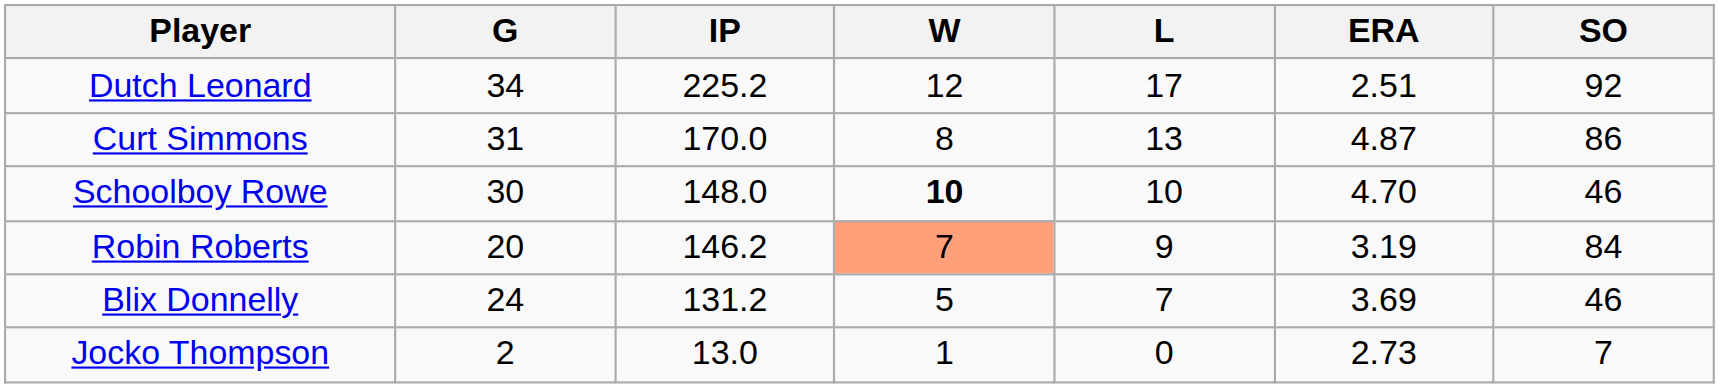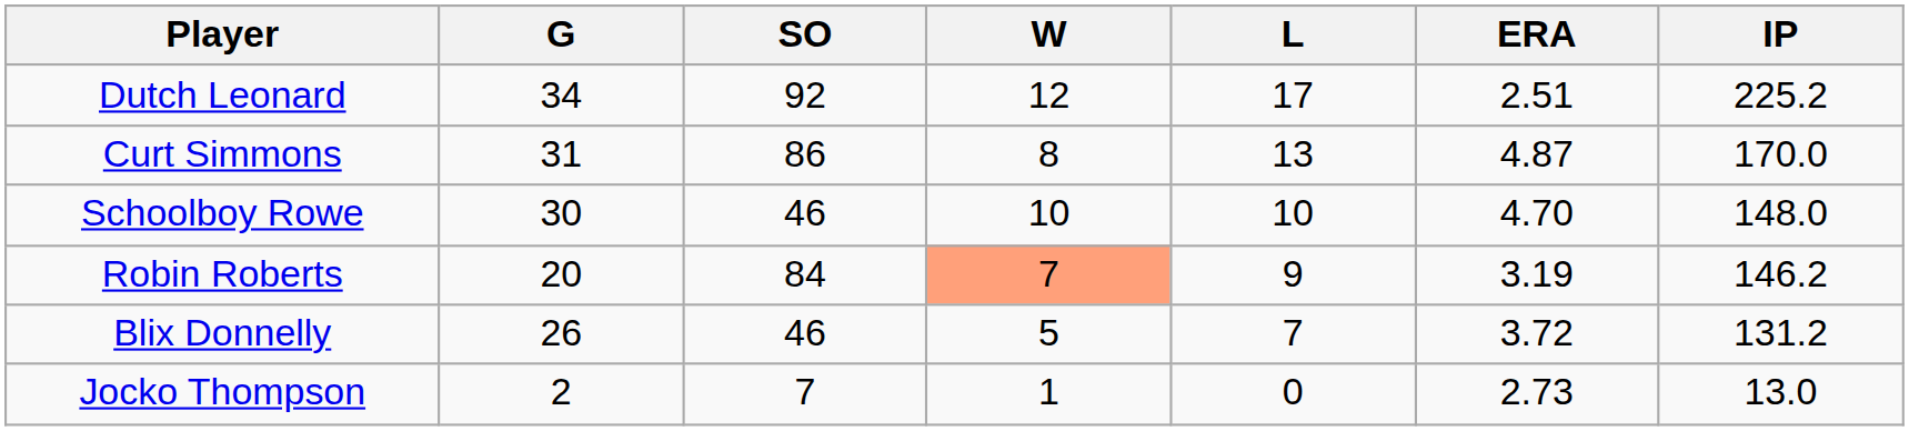columns swapped: IP <-> SO
Schoolboy Rowe | W: bold -> normal
Blix Donnelly | G: 24 -> 26
Blix Donnelly | ERA: 3.69 -> 3.72
